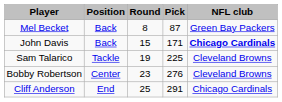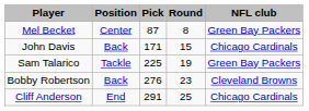columns swapped: Round <-> Pick
Mel Becket | Position: Back -> Center
John Davis | NFL club: bold -> normal
Sam Talarico | NFL club: Cleveland Browns -> Green Bay Packers
Bobby Robertson | Position: Center -> Back
